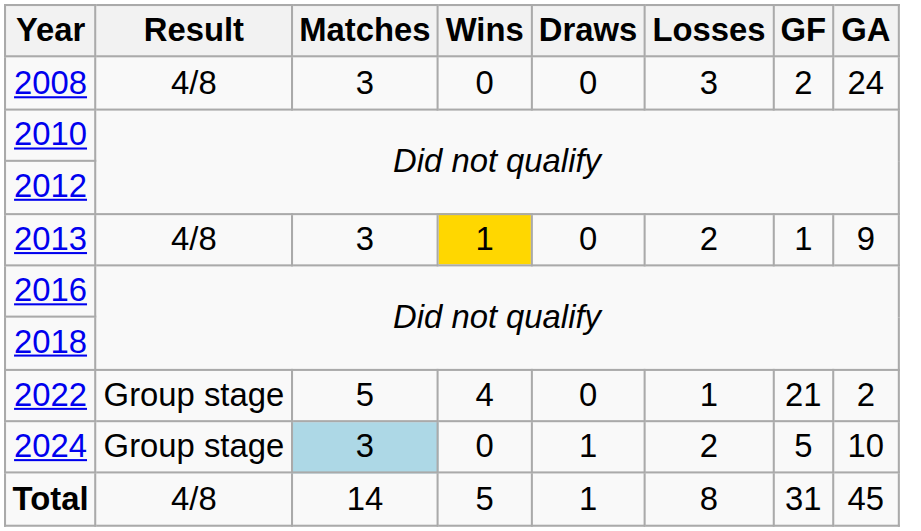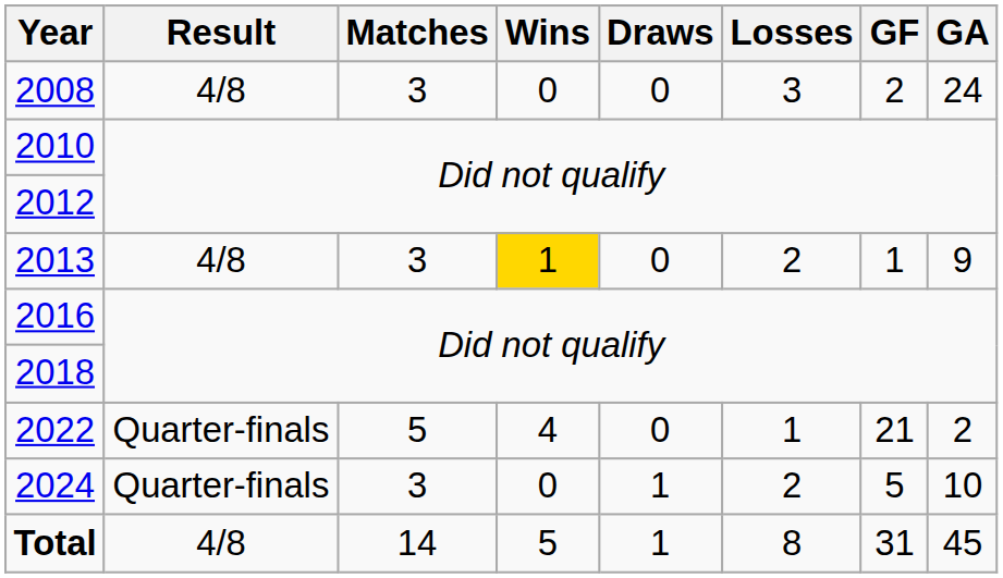2022 | Result: Group stage -> Quarter-finals
2024 | Result: Group stage -> Quarter-finals
2024 | Matches: lightblue background -> no background
